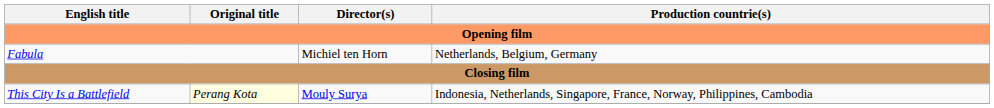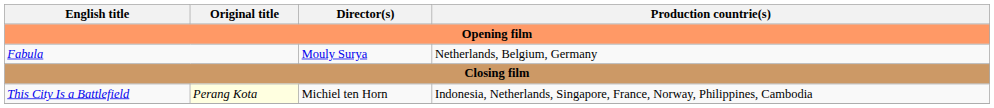Fabula | Director(s): Michiel ten Horn -> Mouly Surya
This City Is a Battlefield | Director(s): Mouly Surya -> Michiel ten Horn
